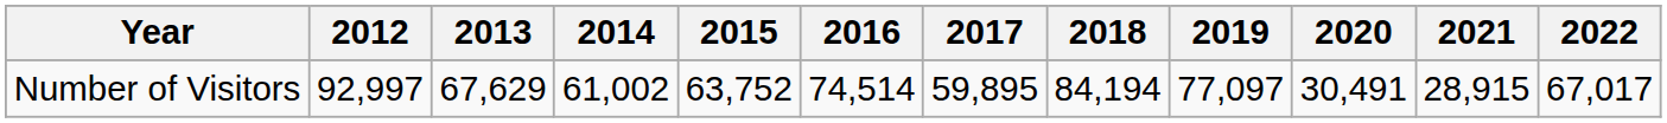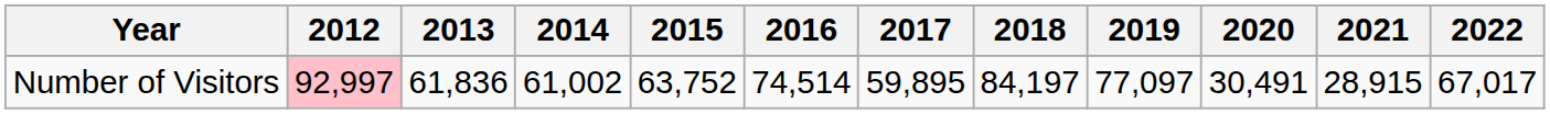Number of Visitors | 2012: no background -> pink background
Number of Visitors | 2013: 67,629 -> 61,836
Number of Visitors | 2018: 84,194 -> 84,197
